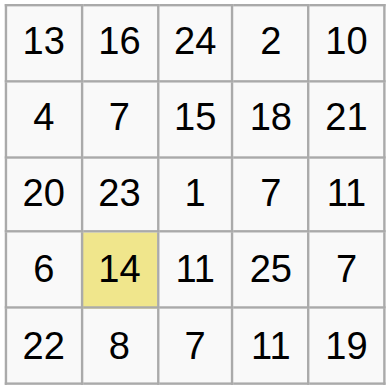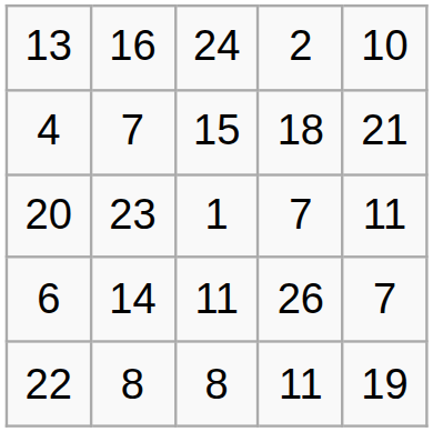6 | column 2: khaki background -> no background
6 | column 4: 25 -> 26
22 | column 3: 7 -> 8
